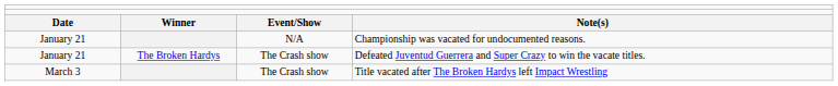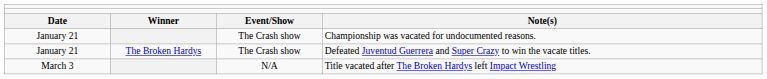Championship was vacated for undocumented reasons. | column 3: N/A -> The Crash show
Title vacated after The Broken Hardys left Impact Wrestling | column 3: The Crash show -> N/A
